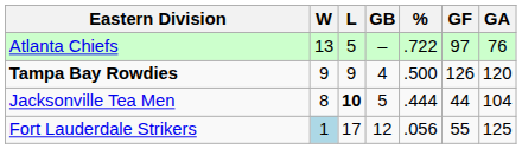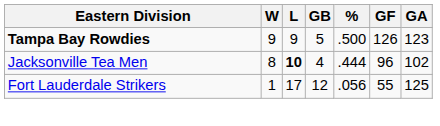- row: Atlanta Chiefs | 13 | 5 | – | .722 | 97 | 76
Tampa Bay Rowdies | GB: 4 -> 5
Tampa Bay Rowdies | GA: 120 -> 123
Jacksonville Tea Men | GB: 5 -> 4
Jacksonville Tea Men | GF: 44 -> 96
Jacksonville Tea Men | GA: 104 -> 102
Fort Lauderdale Strikers | W: lightblue background -> no background
